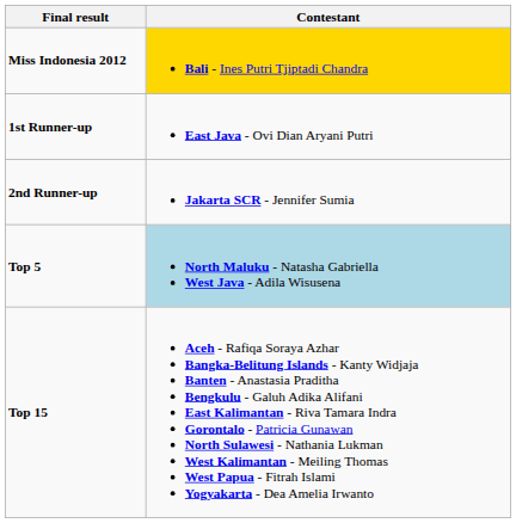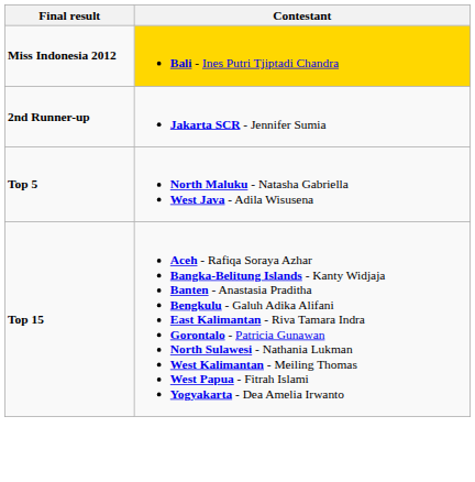- row: 1st Runner-up | East Java - Ovi Dian Aryani Putri
Top 5 | Contestant: lightblue background -> no background
